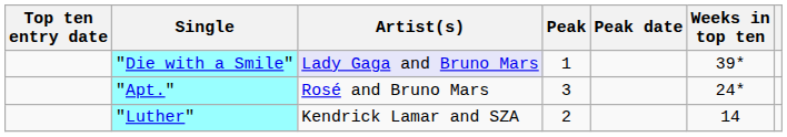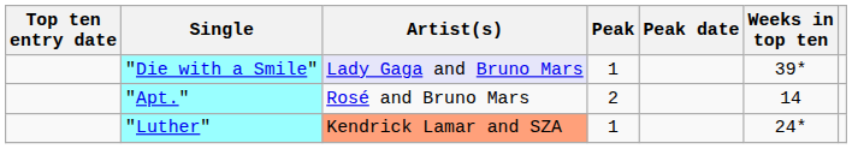"Apt." | Peak: 3 -> 2
"Apt." | Weeks in top ten: 24* -> 14
"Luther" | Artist(s): no background -> lightsalmon background
"Luther" | Peak: 2 -> 1
"Luther" | Weeks in top ten: 14 -> 24*
